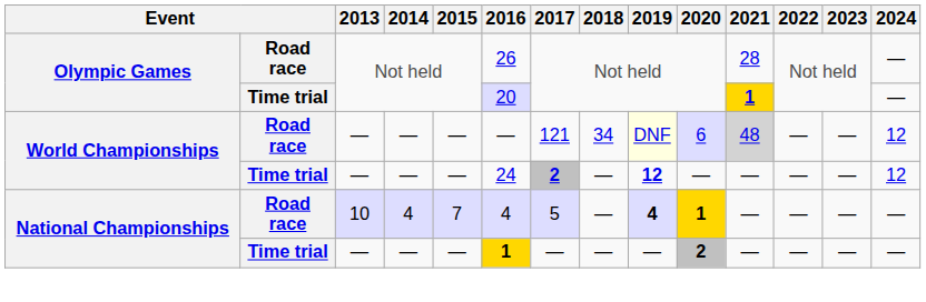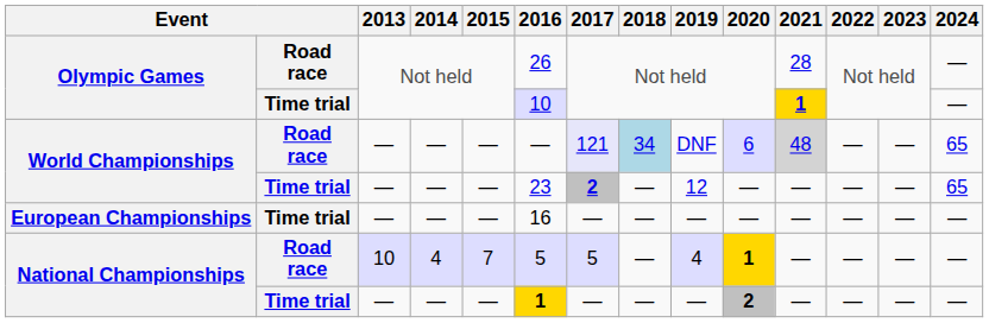Olympic Games / Time trial | 2016: 20 -> 10
World Championships / Road race | 2017: no background -> lavender background
World Championships / Road race | 2018: no background -> lightblue background
World Championships / Road race | 2019: lightyellow background -> no background
World Championships / Road race | 2024: 12 -> 65
World Championships / Time trial | 2016: 24 -> 23
World Championships / Time trial | 2019: bold -> normal
World Championships / Time trial | 2024: 12 -> 65
+ row: European Championships | Time trial | — | — | — | 16 | — | — | — | — | — | — | — | —
National Championships / Road race | 2016: 4 -> 5
National Championships / Road race | 2019: bold -> normal
